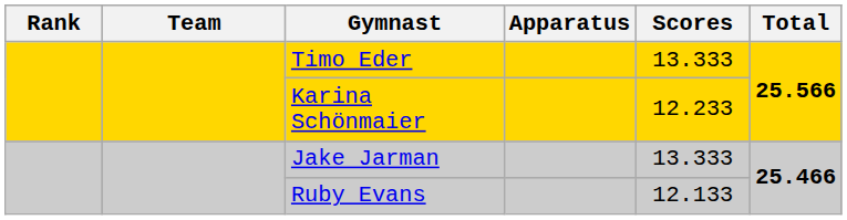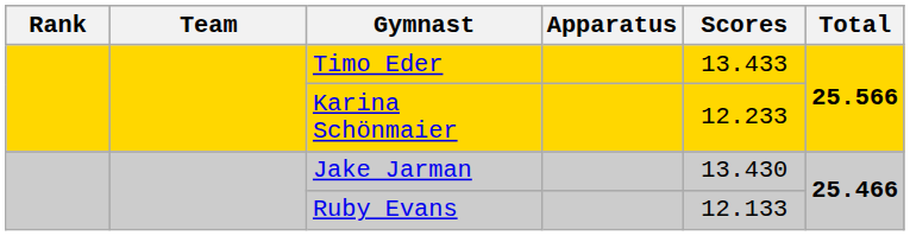Timo Eder | Scores: 13.333 -> 13.433
Jake Jarman | Scores: 13.333 -> 13.430
